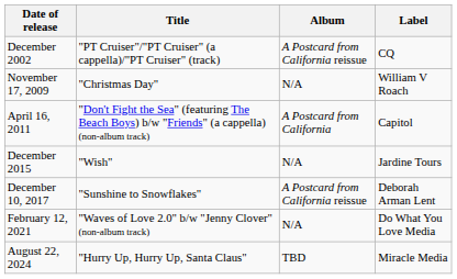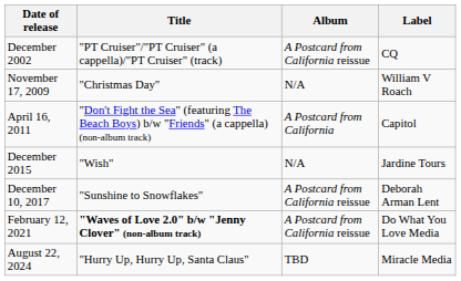February 12, 2021 | Title: normal -> bold
February 12, 2021 | Album: N/A -> A Postcard from California reissue
